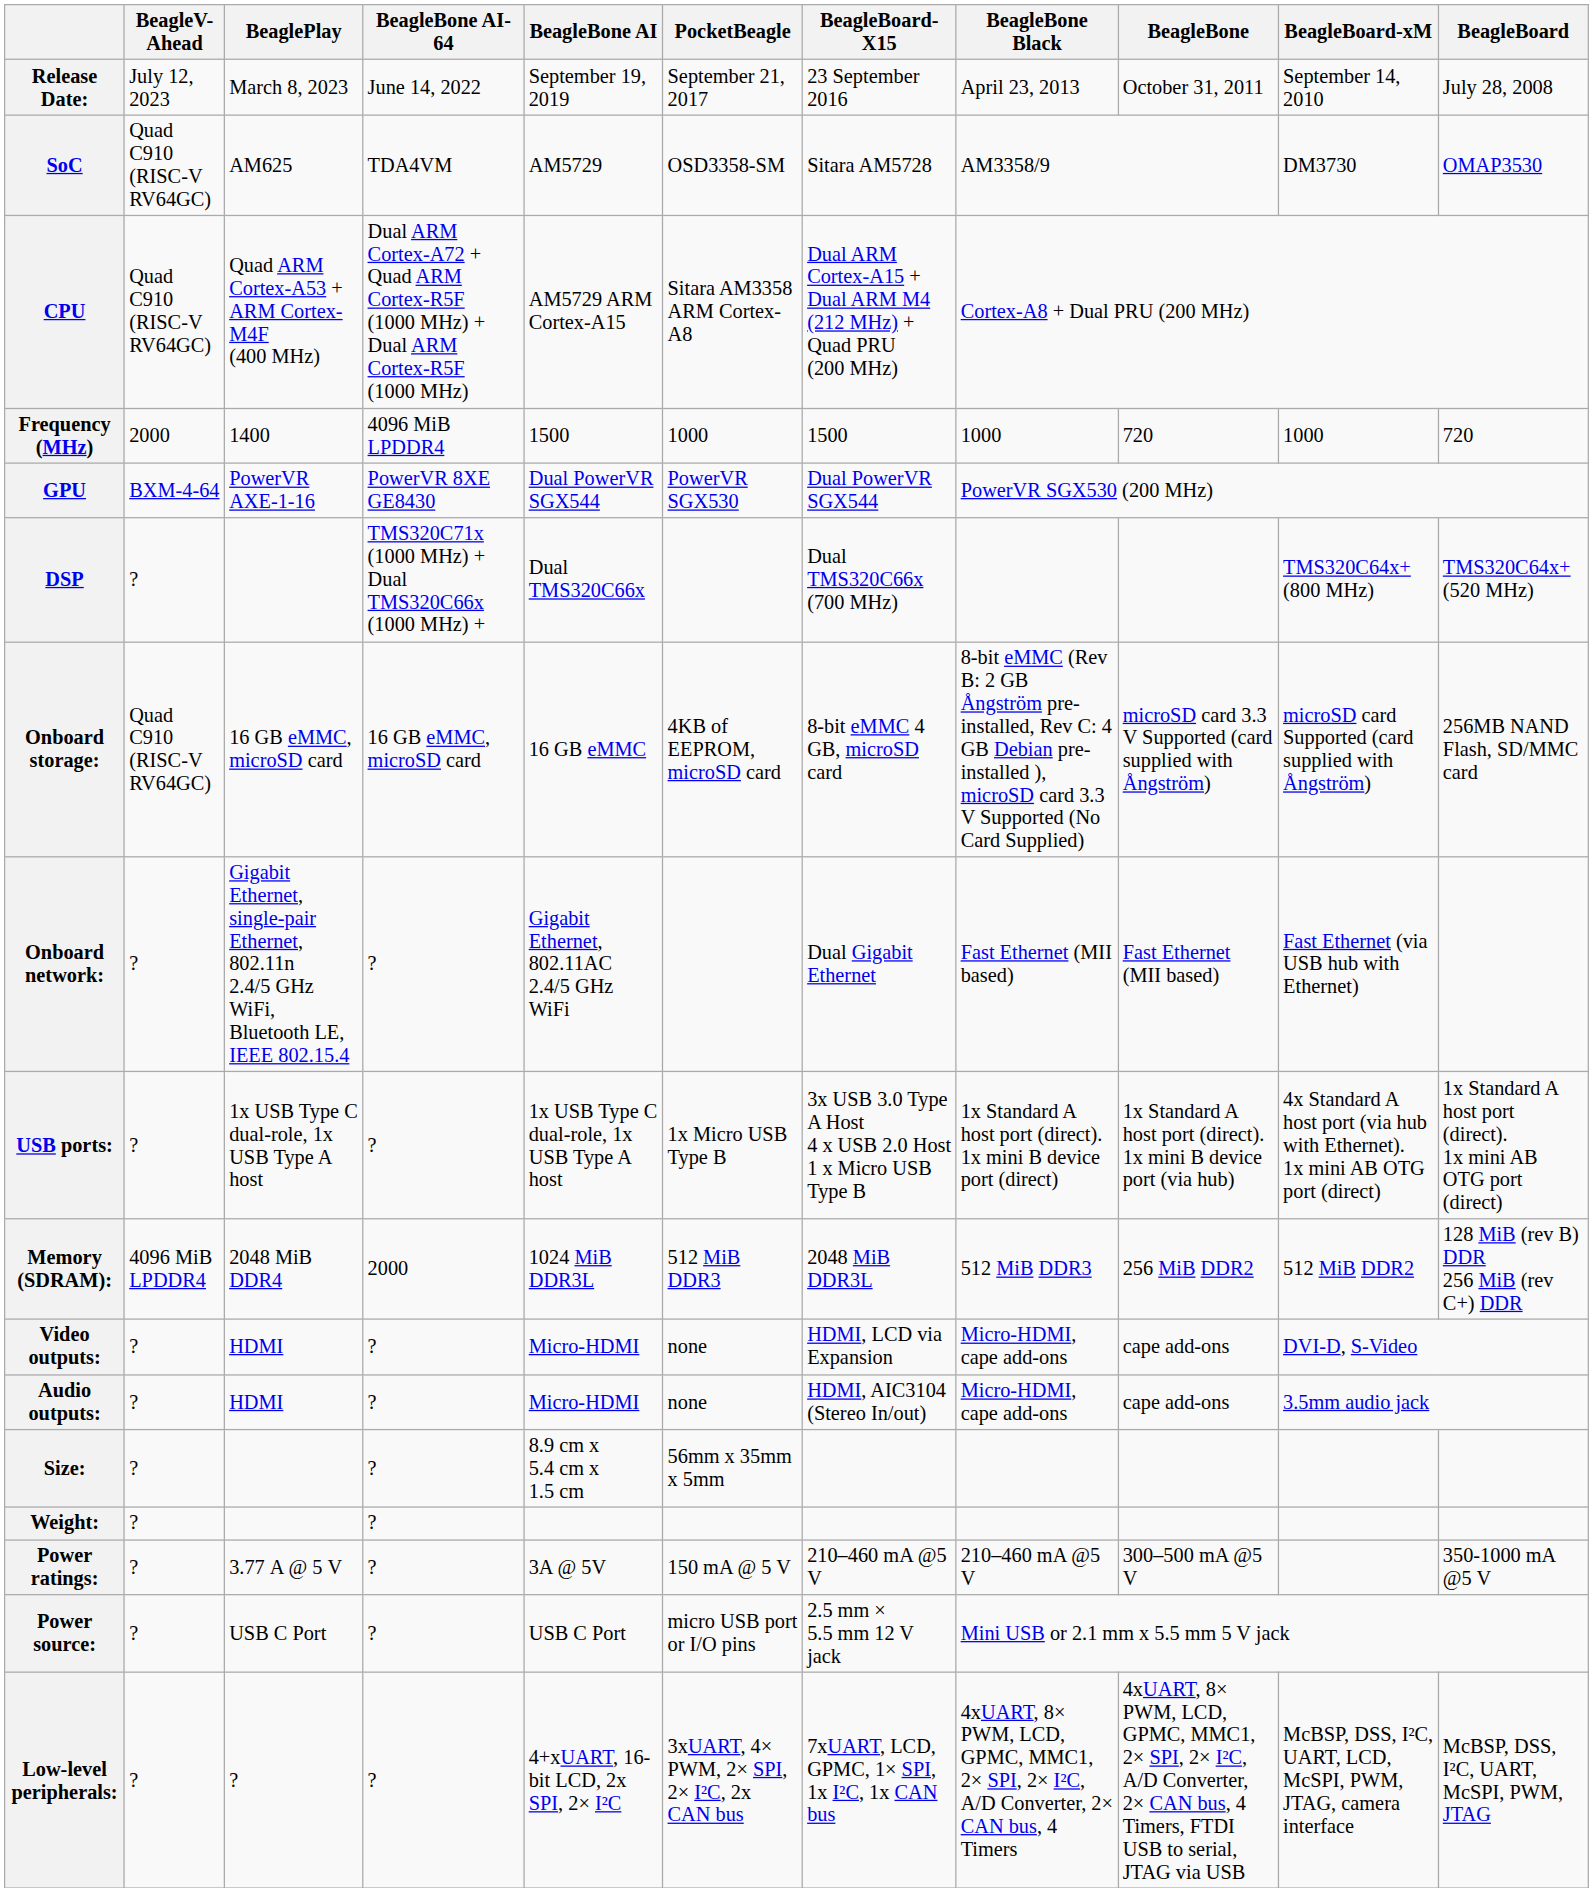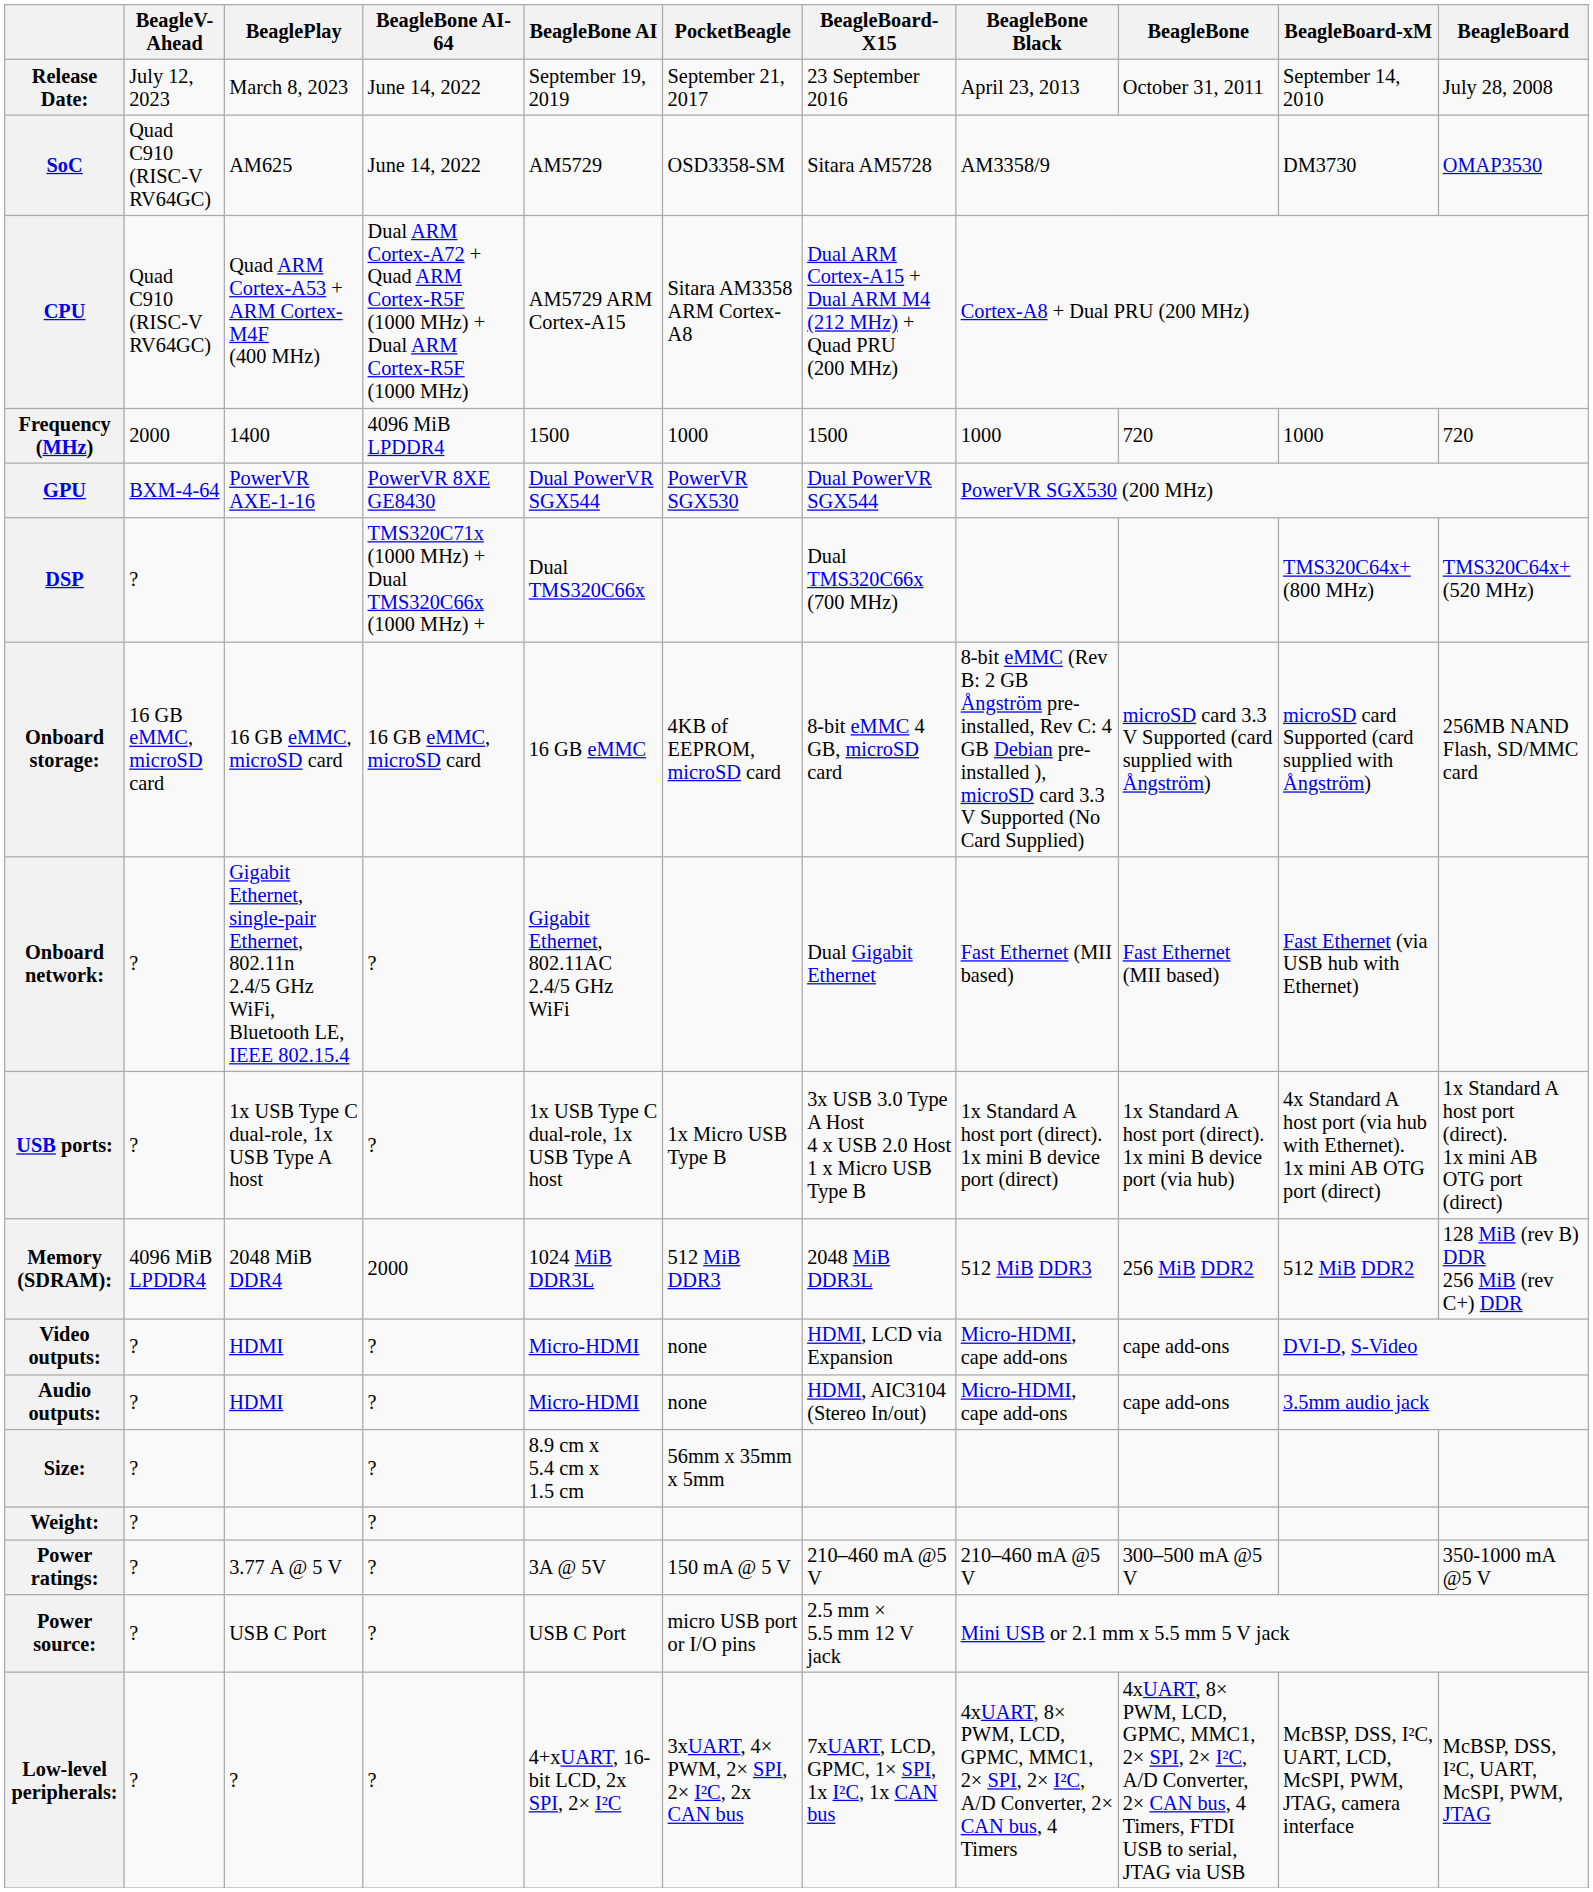SoC | BeagleBone AI-64: TDA4VM -> June 14, 2022
Onboard storage: | BeagleV-Ahead: Quad C910 (RISC-V RV64GC) -> 16 GB eMMC, microSD card
